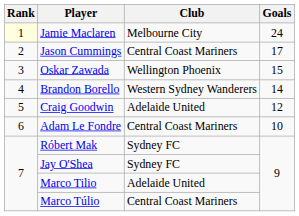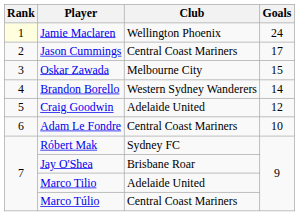Jamie Maclaren | Club: Melbourne City -> Wellington Phoenix
Oskar Zawada | Club: Wellington Phoenix -> Melbourne City
Jay O'Shea | Club: Sydney FC -> Brisbane Roar
